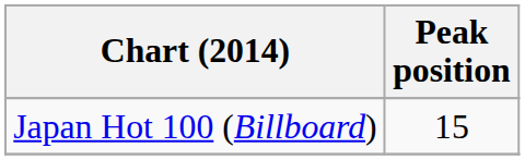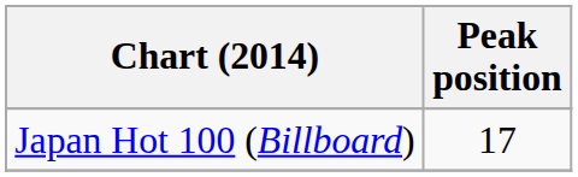Japan Hot 100 (Billboard) | Peak position: 15 -> 17
